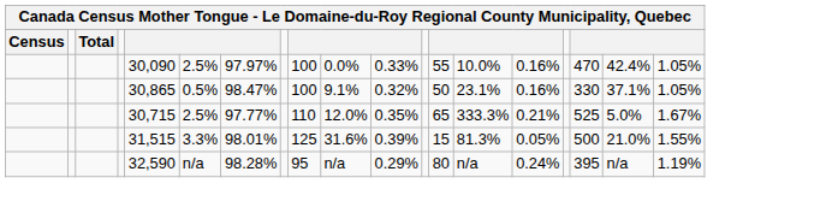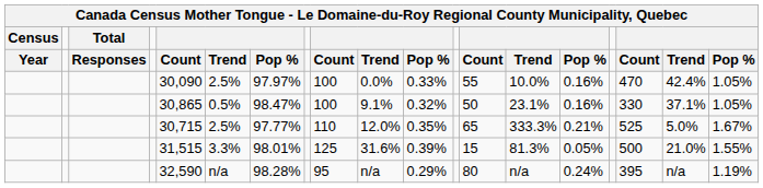+ row: Year | Responses | Count | Trend | Pop % | Count | Trend | Pop % | Count | Trend | Pop % | Count | Trend | Pop %
